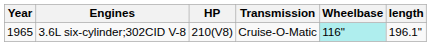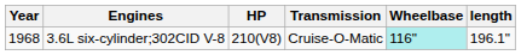3.6L six-cylinder;302CID V-8 | Year: 1965 -> 1968
